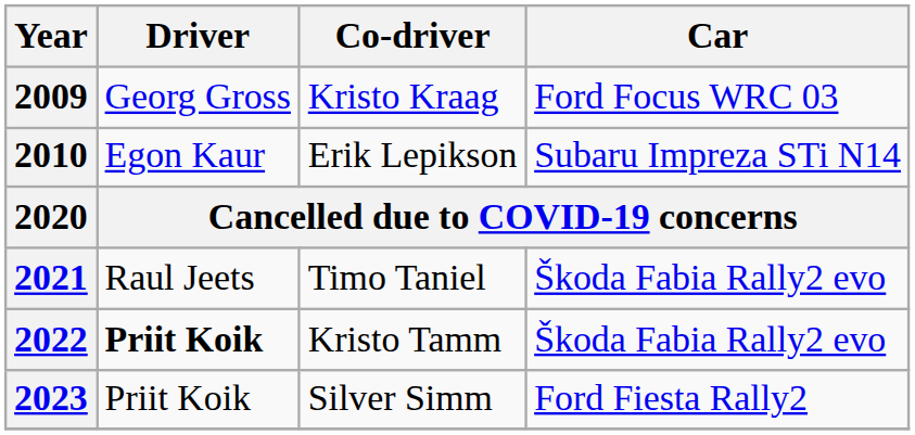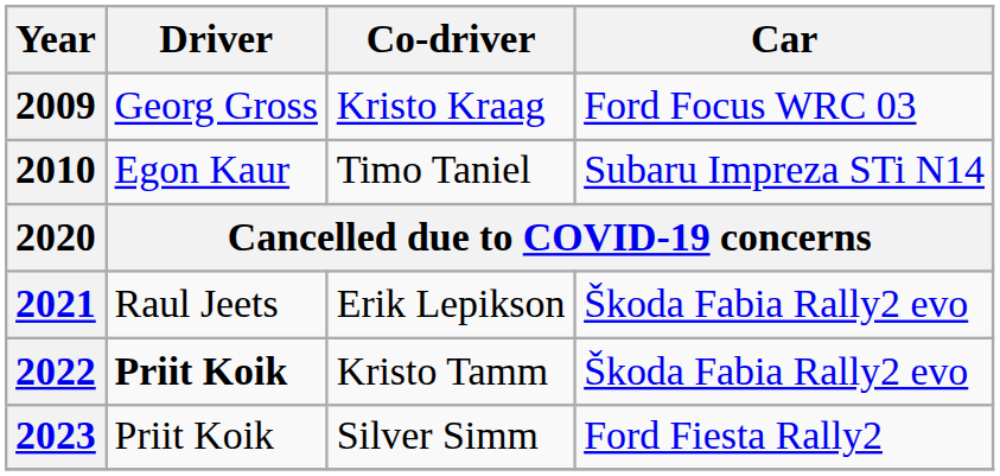2010 | Co-driver: Erik Lepikson -> Timo Taniel
2021 | Co-driver: Timo Taniel -> Erik Lepikson
